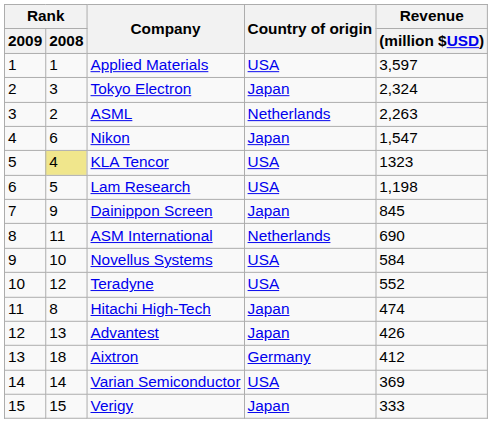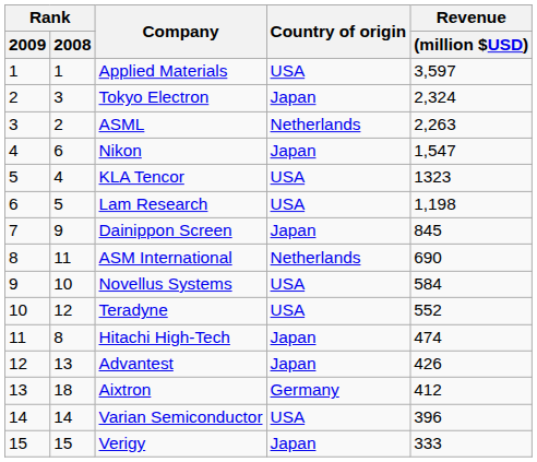KLA Tencor | Rank / 2008: khaki background -> no background
Varian Semiconductor | Revenue / (million $USD): 369 -> 396
